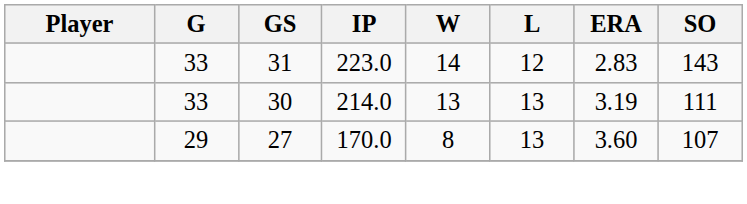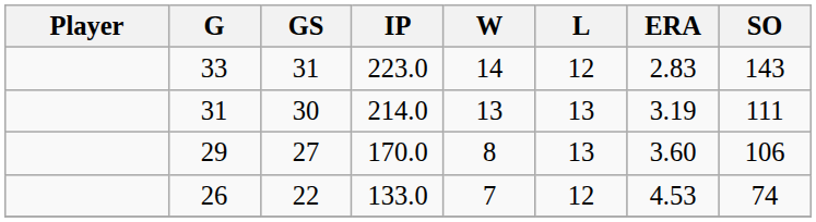214.0 | G: 33 -> 31
170.0 | SO: 107 -> 106
+ row: 26 | 22 | 133.0 | 7 | 12 | 4.53 | 74
